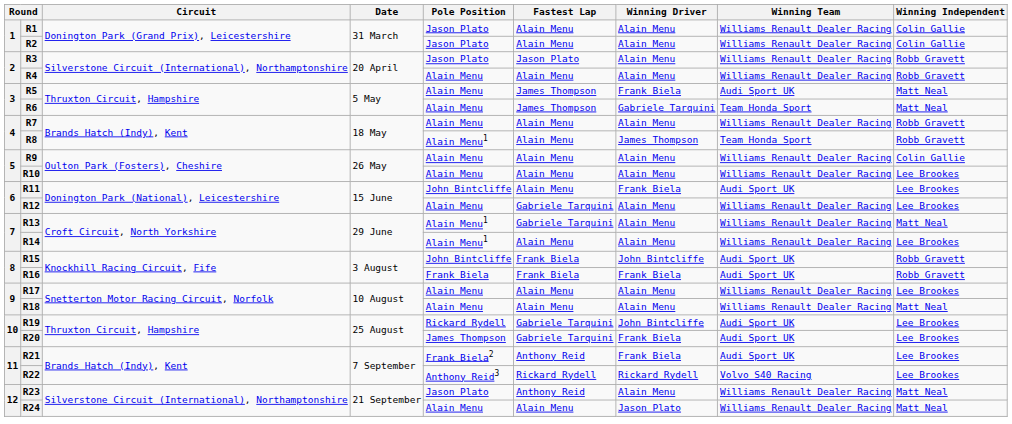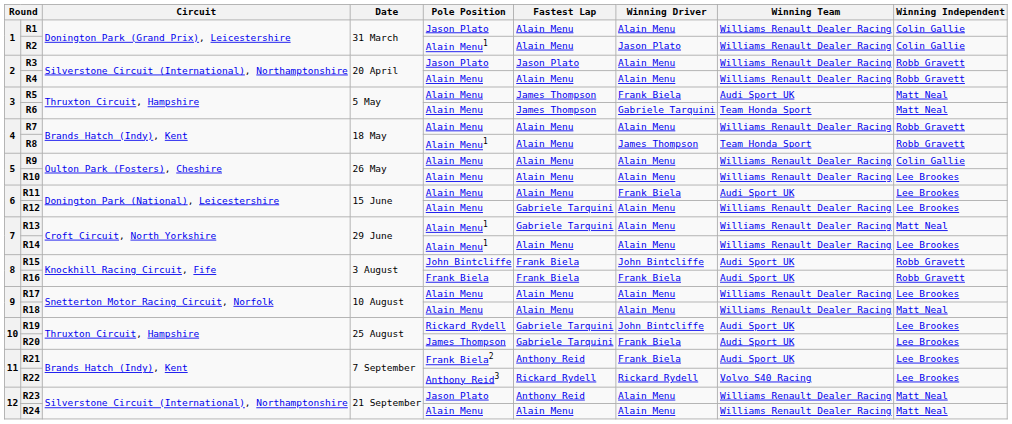R2 | Pole Position: Jason Plato -> Alain Menu1
R2 | Winning Driver: Alain Menu -> Jason Plato
R11 | Pole Position: John Bintcliffe -> Alain Menu
R24 | Winning Driver: Jason Plato -> Alain Menu
